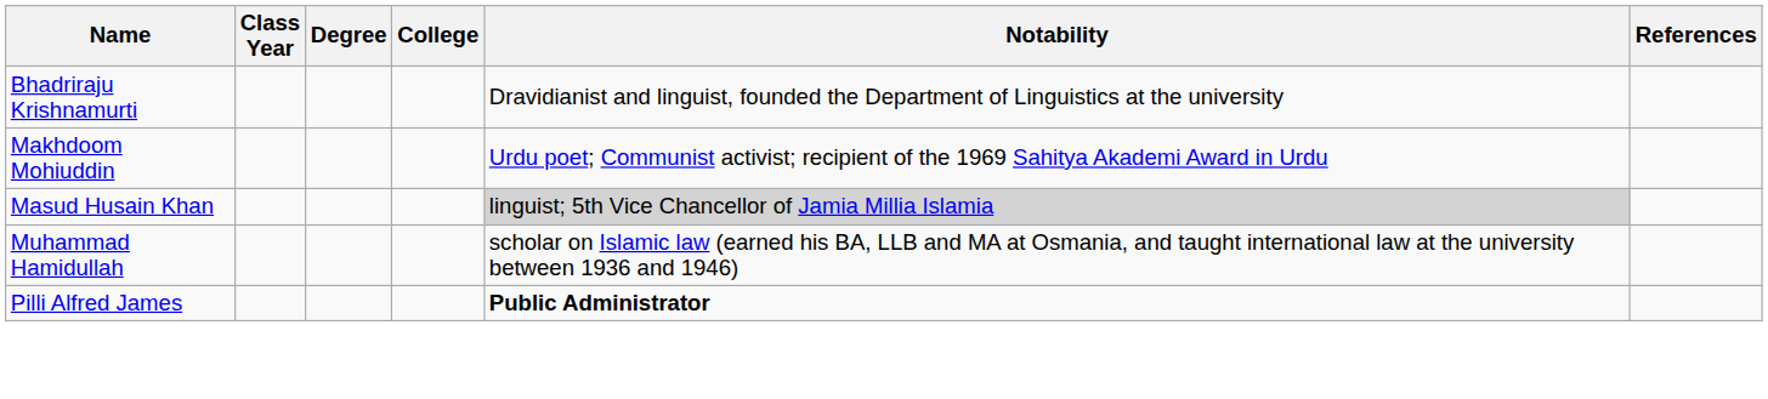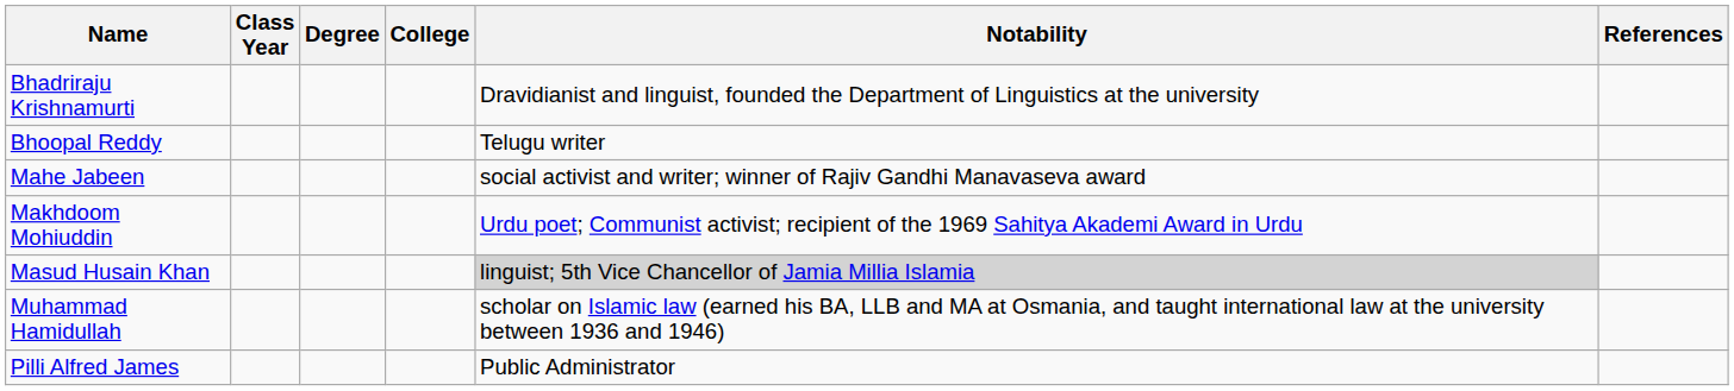+ row: Bhoopal Reddy | Telugu writer
+ row: Mahe Jabeen | social activist and writer; winner of Rajiv Gandhi Manavaseva award
Pilli Alfred James | Notability: bold -> normal
